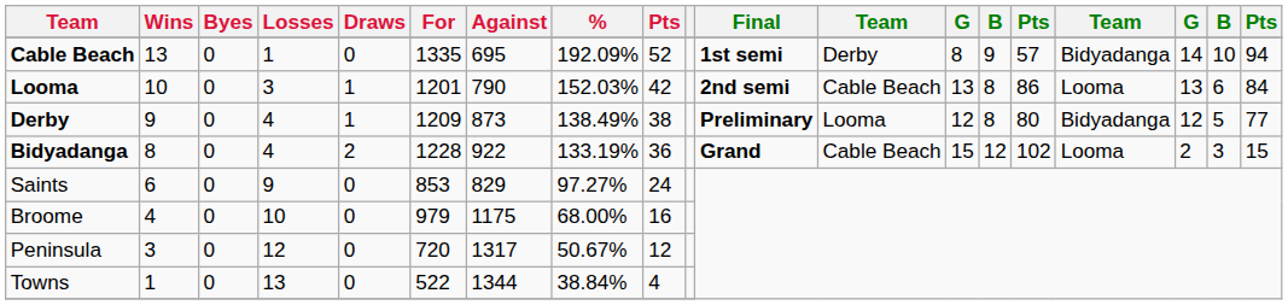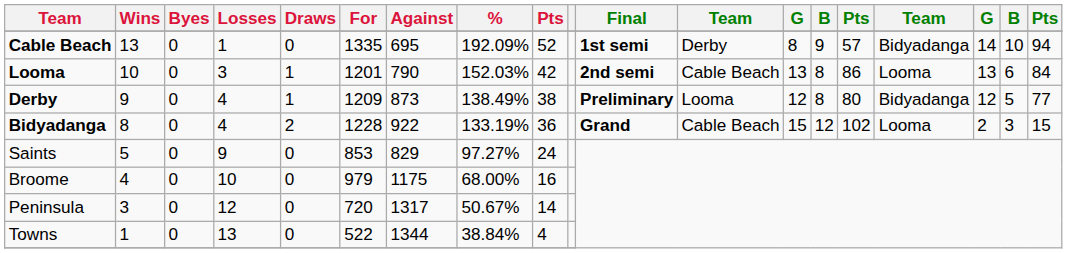Saints | Wins: 6 -> 5
Peninsula | column 9: 12 -> 14
